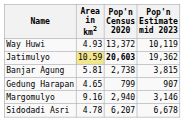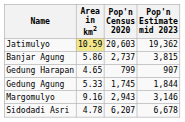- row: Way Huwi | 4.93 | 13,372 | 10,119
Jatimulyo | Pop'n Census 2020: bold -> normal
Banjar Agung | Area in km2: 5.81 -> 5.86
Banjar Agung | Pop'n Census 2020: 2,738 -> 2,737
+ row: Gedung Agung | 5.33 | 1,745 | 1,844
Margomulyo | Pop'n Census 2020: 2,940 -> 2,943
